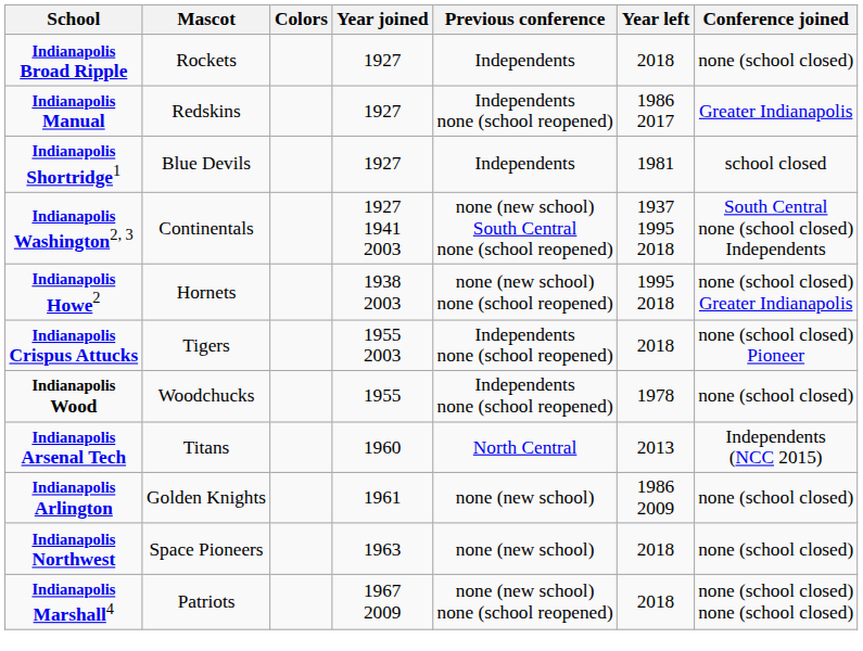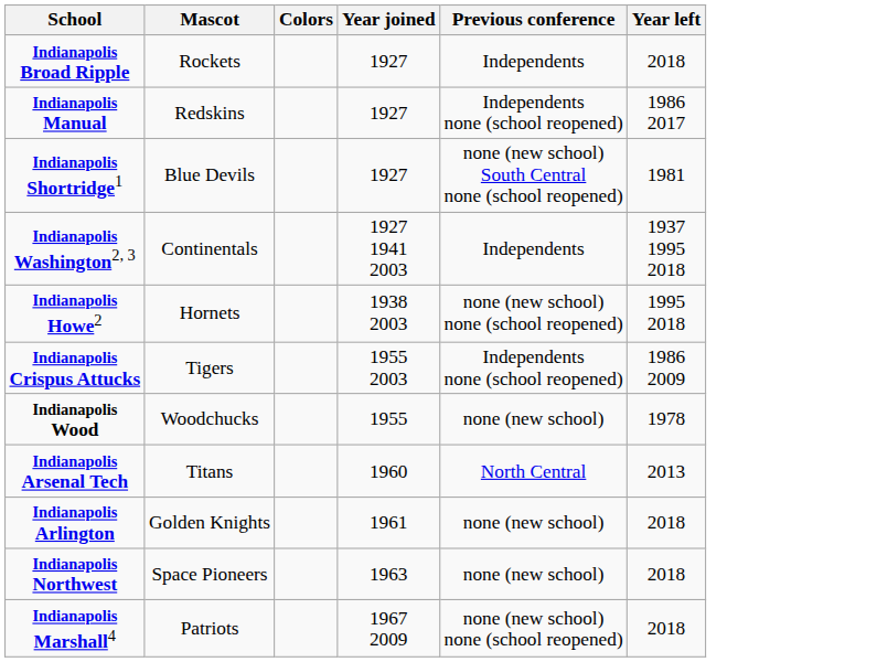- column: Conference joined | none (school closed) | Greater Indianapolis | school closed | South Central none (school closed) Independents | none (school closed) Greater Indianapolis | none (school closed) Pioneer | none (school closed) | Independents (NCC 2015) | none (school closed) | none (school closed) | none (school closed) none (school closed)
Indianapolis Shortridge1 | Previous conference: Independents -> none (new school) South Central none (school reopened)
Indianapolis Washington2, 3 | Previous conference: none (new school) South Central none (school reopened) -> Independents
Indianapolis Crispus Attucks | Year left: 2018 -> 1986 2009
Indianapolis Wood | Previous conference: Independents none (school reopened) -> none (new school)
Indianapolis Arlington | Year left: 1986 2009 -> 2018
